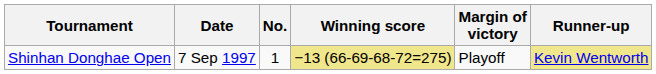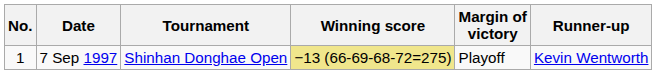columns swapped: No. <-> Tournament
7 Sep 1997 | Runner-up: khaki background -> no background
